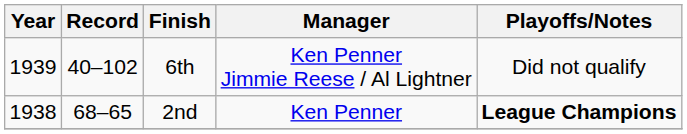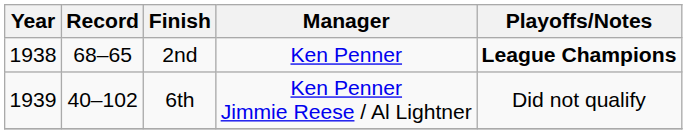rows swapped: 2nd <-> 6th
